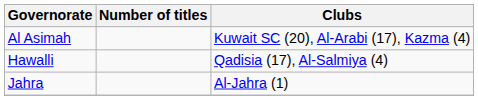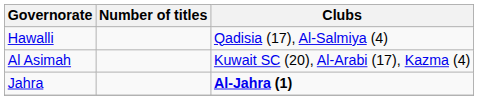rows swapped: Al Asimah <-> Hawalli
Jahra | Clubs: normal -> bold
